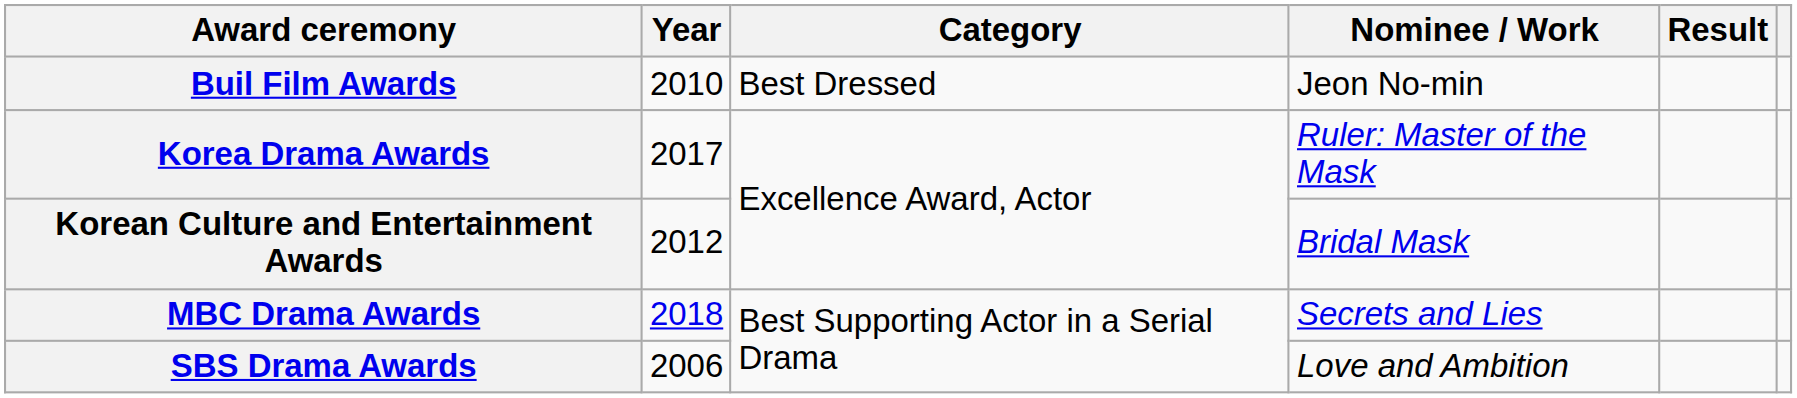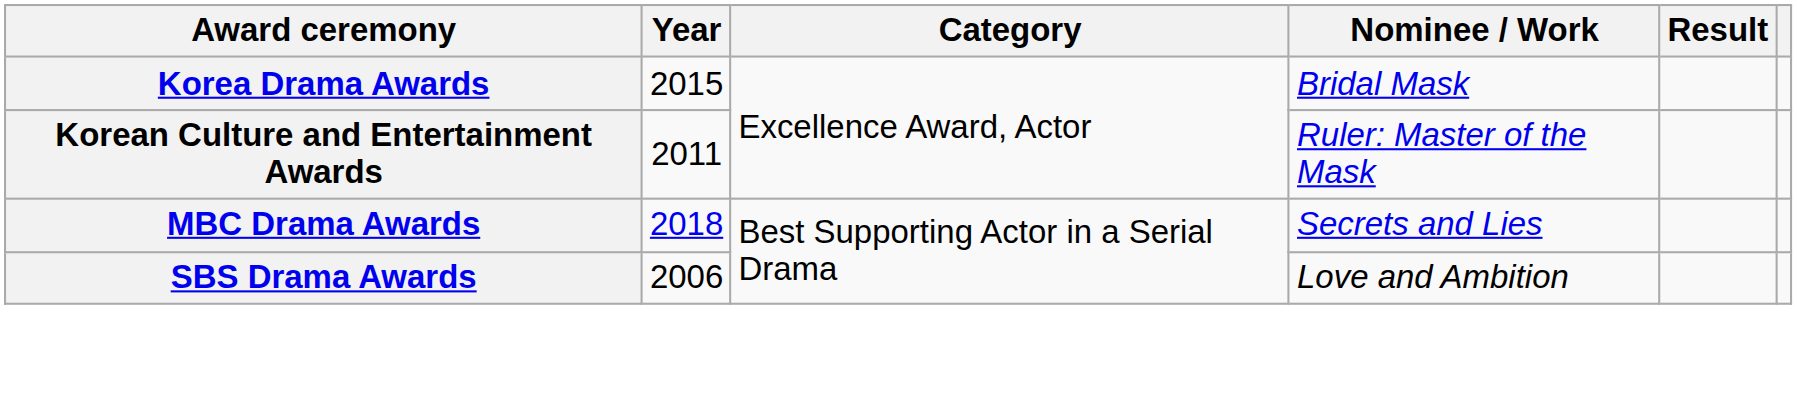- row: Buil Film Awards | 2010 | Best Dressed | Jeon No-min
Korea Drama Awards | Year: 2017 -> 2015
Korea Drama Awards | Nominee / Work: Ruler: Master of the Mask -> Bridal Mask
Korean Culture and Entertainment Awards | Year: 2012 -> 2011
Korean Culture and Entertainment Awards | Nominee / Work: Bridal Mask -> Ruler: Master of the Mask
